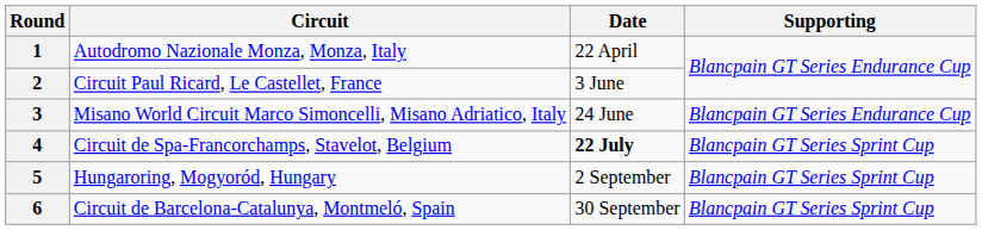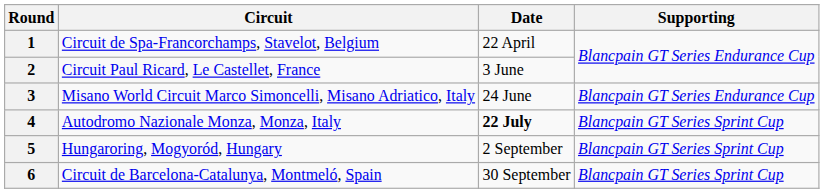1 | Circuit: Autodromo Nazionale Monza, Monza, Italy -> Circuit de Spa-Francorchamps, Stavelot, Belgium
4 | Circuit: Circuit de Spa-Francorchamps, Stavelot, Belgium -> Autodromo Nazionale Monza, Monza, Italy
